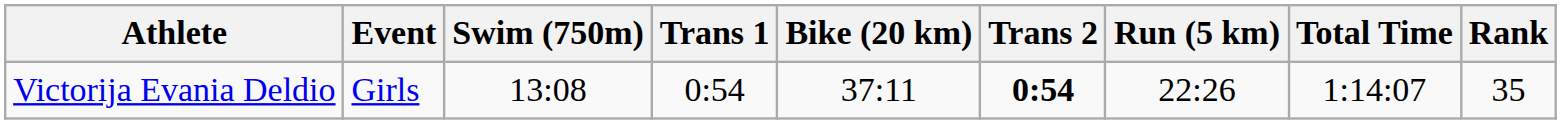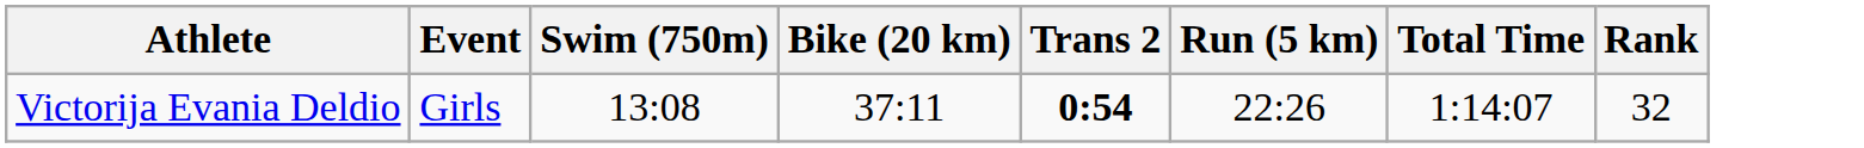- column: Trans 1 | 0:54
Victorija Evania Deldio | Rank: 35 -> 32
